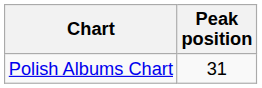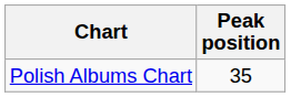Polish Albums Chart | Peak position: 31 -> 35
